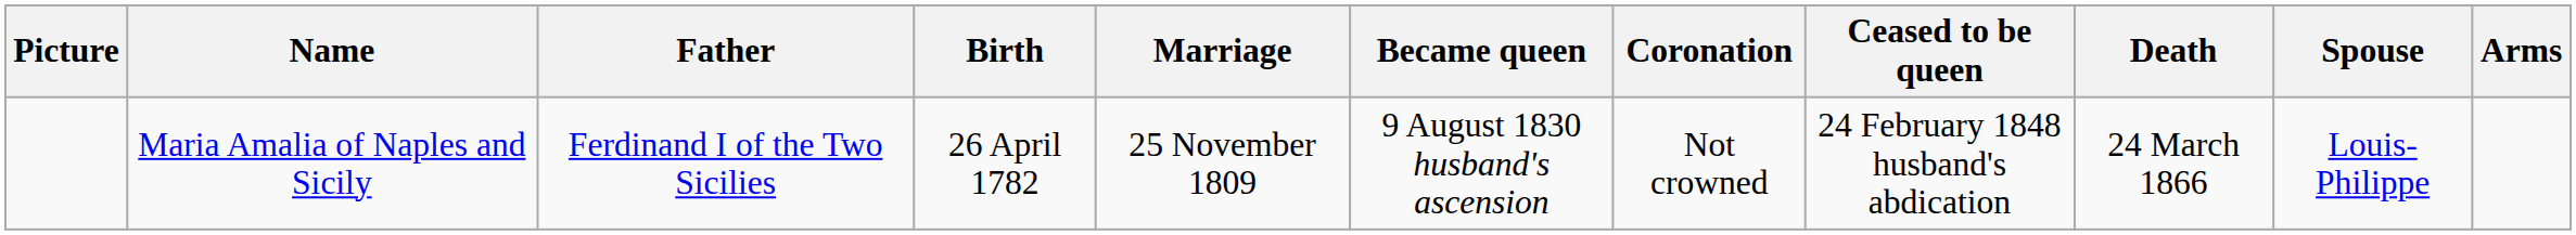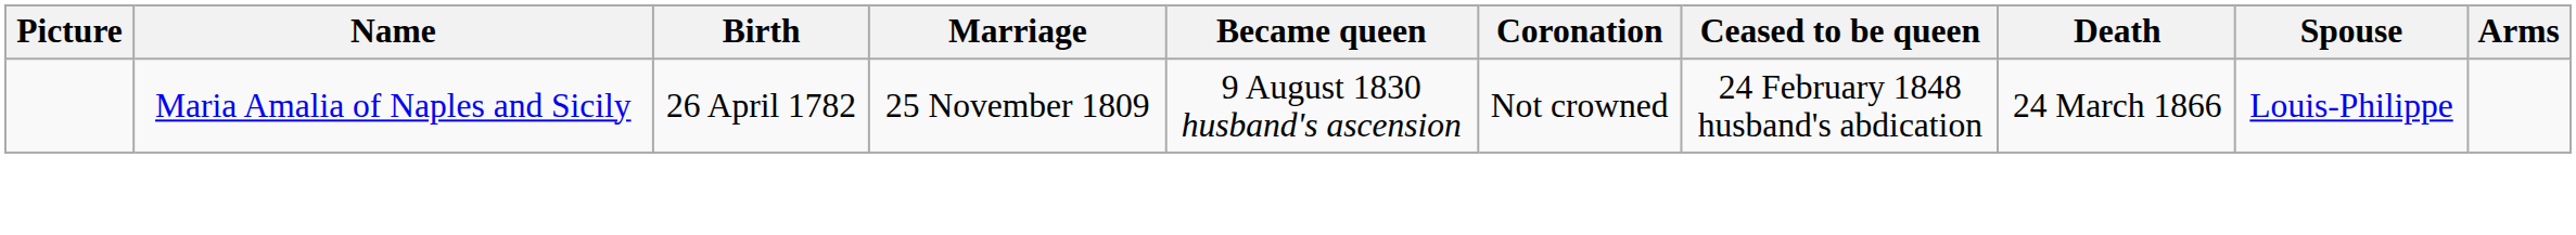- column: Father | Ferdinand I of the Two Sicilies
